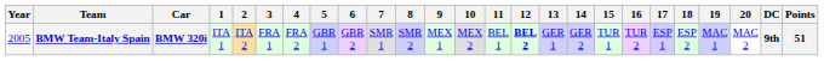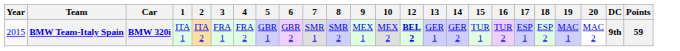- column: 11 | BEL 1
BMW Team-Italy Spain | Year: 2005 -> 2015
BMW Team-Italy Spain | Points: 51 -> 59
